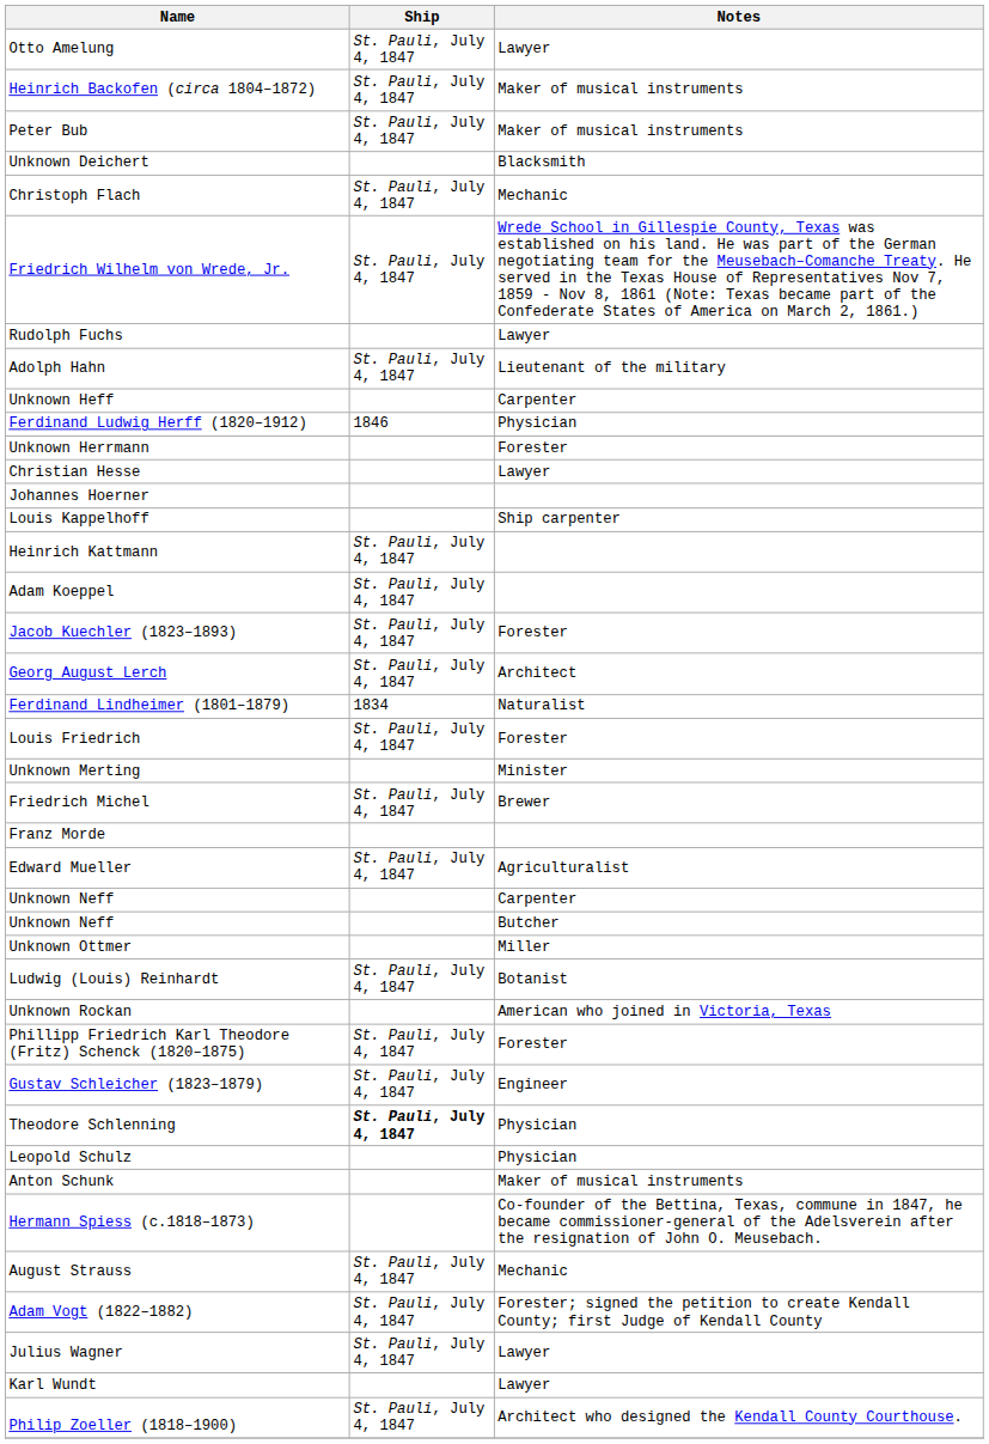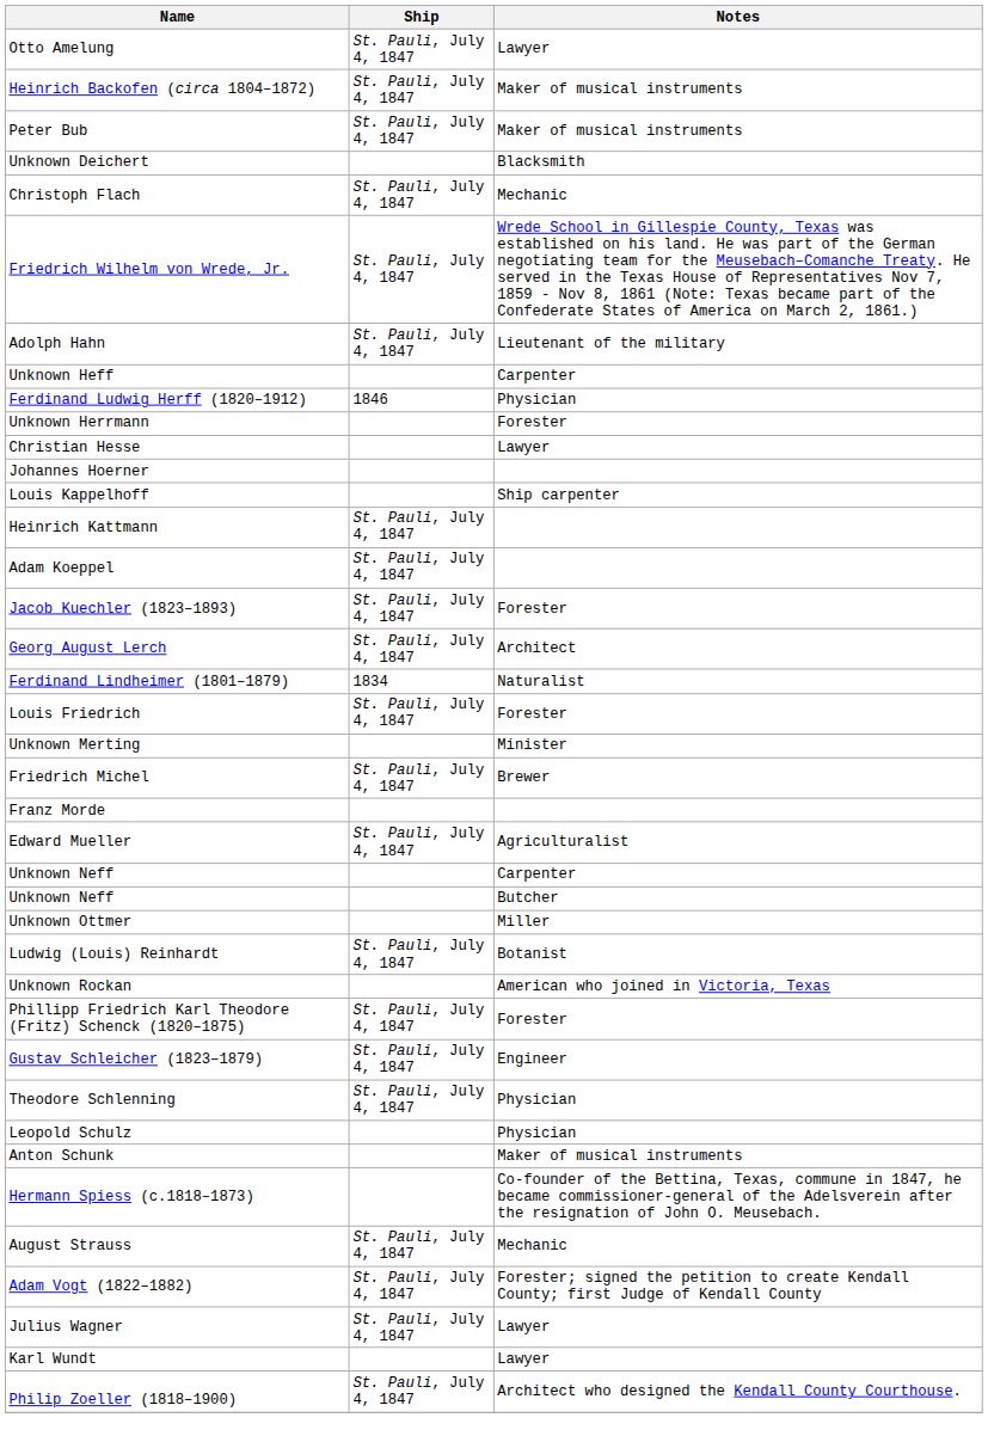- row: Rudolph Fuchs | Lawyer
Theodore Schlenning | Ship: bold -> normal
